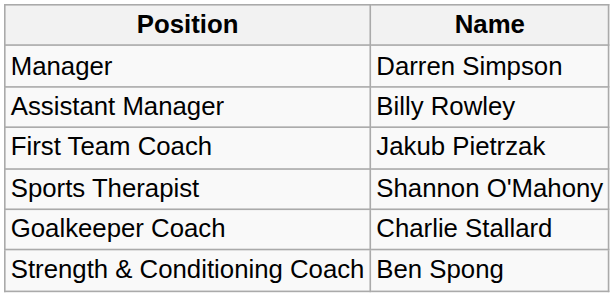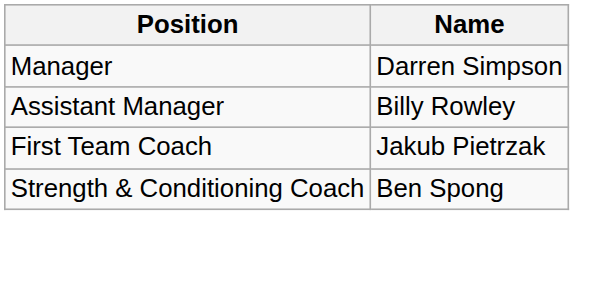- row: Sports Therapist | Shannon O'Mahony
- row: Goalkeeper Coach | Charlie Stallard
